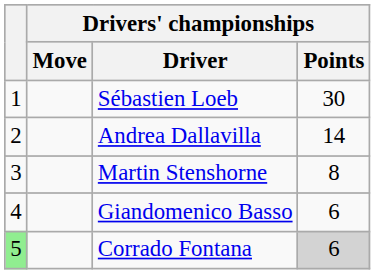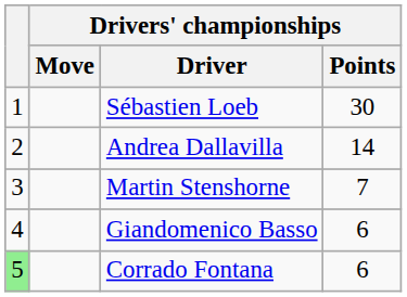Martin Stenshorne | Drivers' championships / Points: 8 -> 7
Corrado Fontana | Drivers' championships / Points: lightgrey background -> no background
